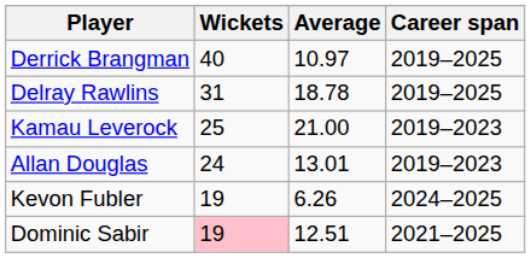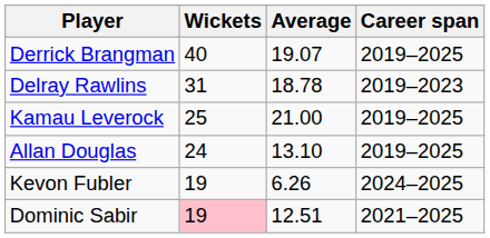Derrick Brangman | Average: 10.97 -> 19.07
Delray Rawlins | Career span: 2019–2025 -> 2019–2023
Kamau Leverock | Career span: 2019–2023 -> 2019–2025
Allan Douglas | Average: 13.01 -> 13.10
Allan Douglas | Career span: 2019–2023 -> 2019–2025
